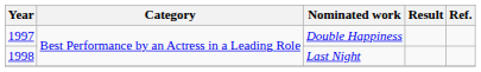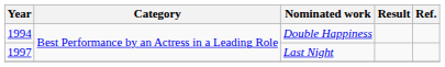Double Happiness | Year: 1997 -> 1994
Last Night | Year: 1998 -> 1997
